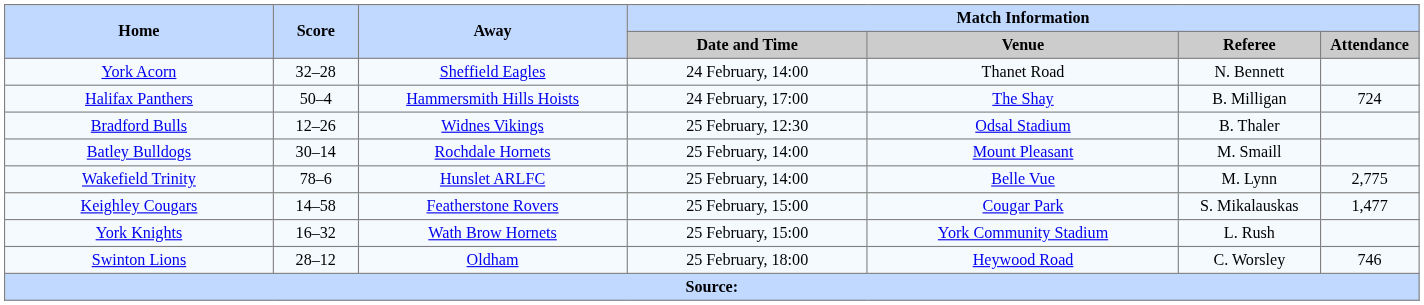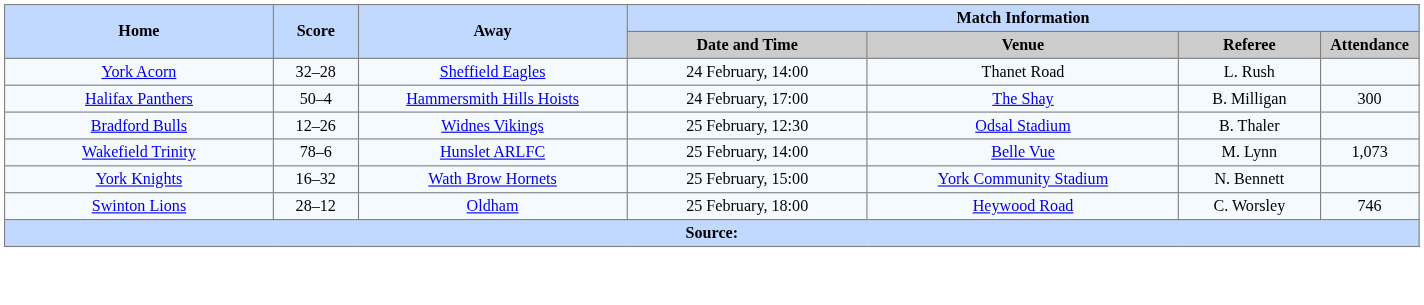York Acorn | Match Information / Referee: N. Bennett -> L. Rush
Halifax Panthers | Match Information / Attendance: 724 -> 300
- row: Batley Bulldogs | 30–14 | Rochdale Hornets | 25 February, 14:00 | Mount Pleasant | M. Smaill
Wakefield Trinity | Match Information / Attendance: 2,775 -> 1,073
- row: Keighley Cougars | 14–58 | Featherstone Rovers | 25 February, 15:00 | Cougar Park | S. Mikalauskas | 1,477
York Knights | Match Information / Referee: L. Rush -> N. Bennett
